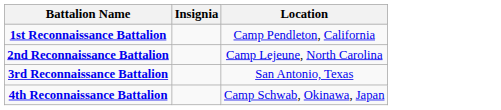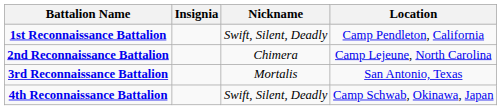+ column: Nickname | Swift, Silent, Deadly | Chimera | Mortalis | Swift, Silent, Deadly
